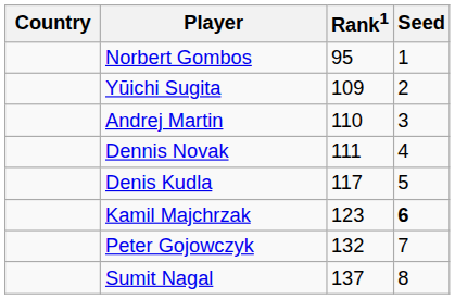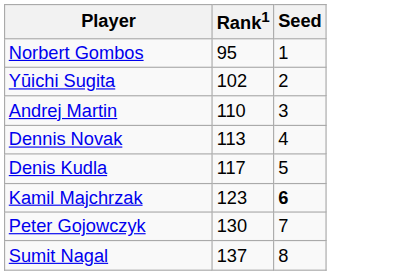- column: Country
Yūichi Sugita | Rank1: 109 -> 102
Dennis Novak | Rank1: 111 -> 113
Peter Gojowczyk | Rank1: 132 -> 130
